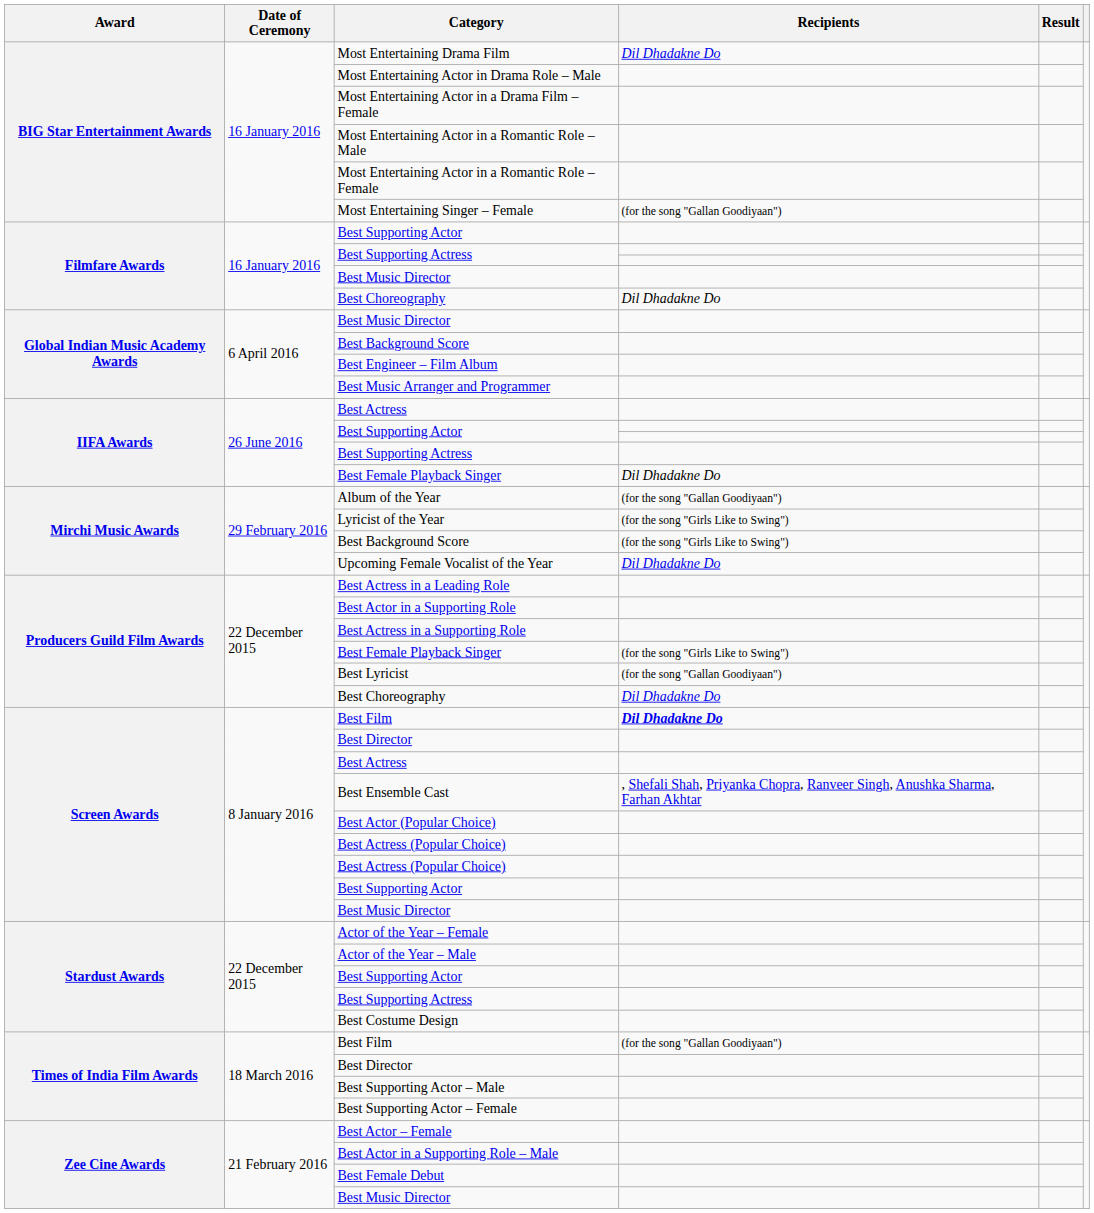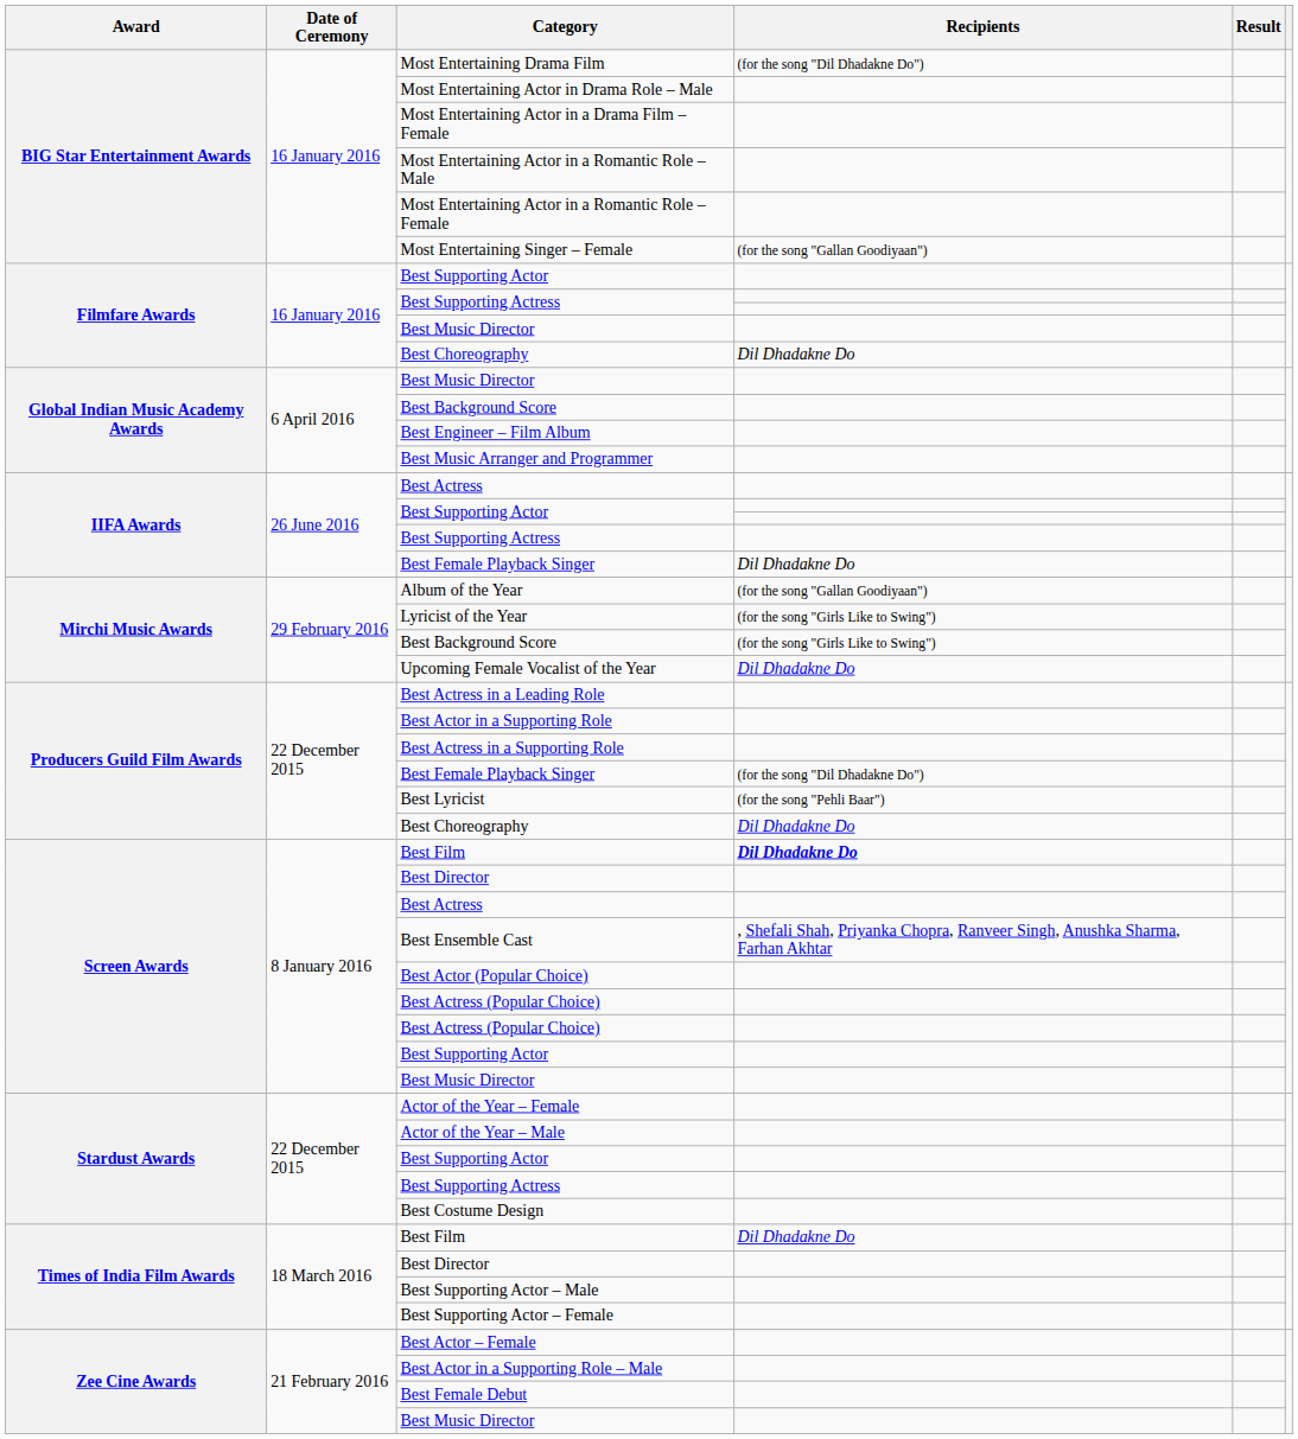Most Entertaining Drama Film | Recipients: Dil Dhadakne Do -> (for the song "Dil Dhadakne Do")
Producers Guild Film Awards / Best Female Playback Singer | Recipients: (for the song "Girls Like to Swing") -> (for the song "Dil Dhadakne Do")
Best Lyricist | Recipients: (for the song "Gallan Goodiyaan") -> (for the song "Pehli Baar")
Times of India Film Awards / Best Film | Recipients: (for the song "Gallan Goodiyaan") -> Dil Dhadakne Do
